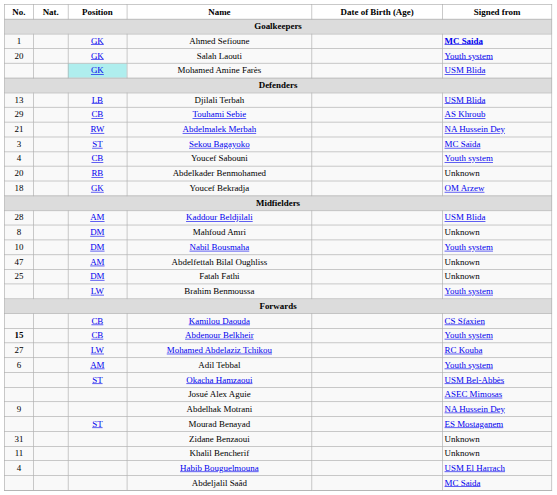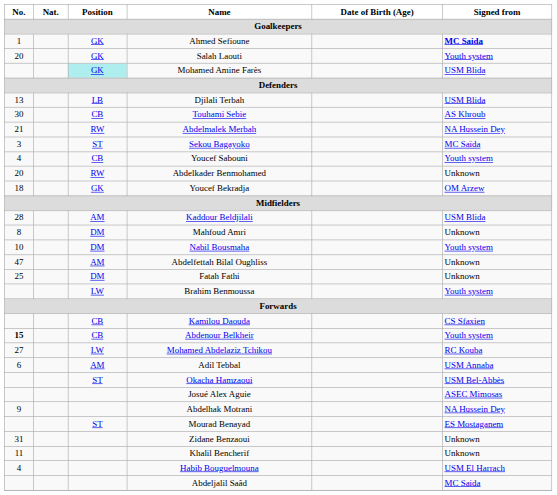Touhami Sebie | No.: 29 -> 30
Abdelkader Benmohamed | Position: RB -> RW
Adil Tebbal | Signed from: Youth system -> USM Annaba
